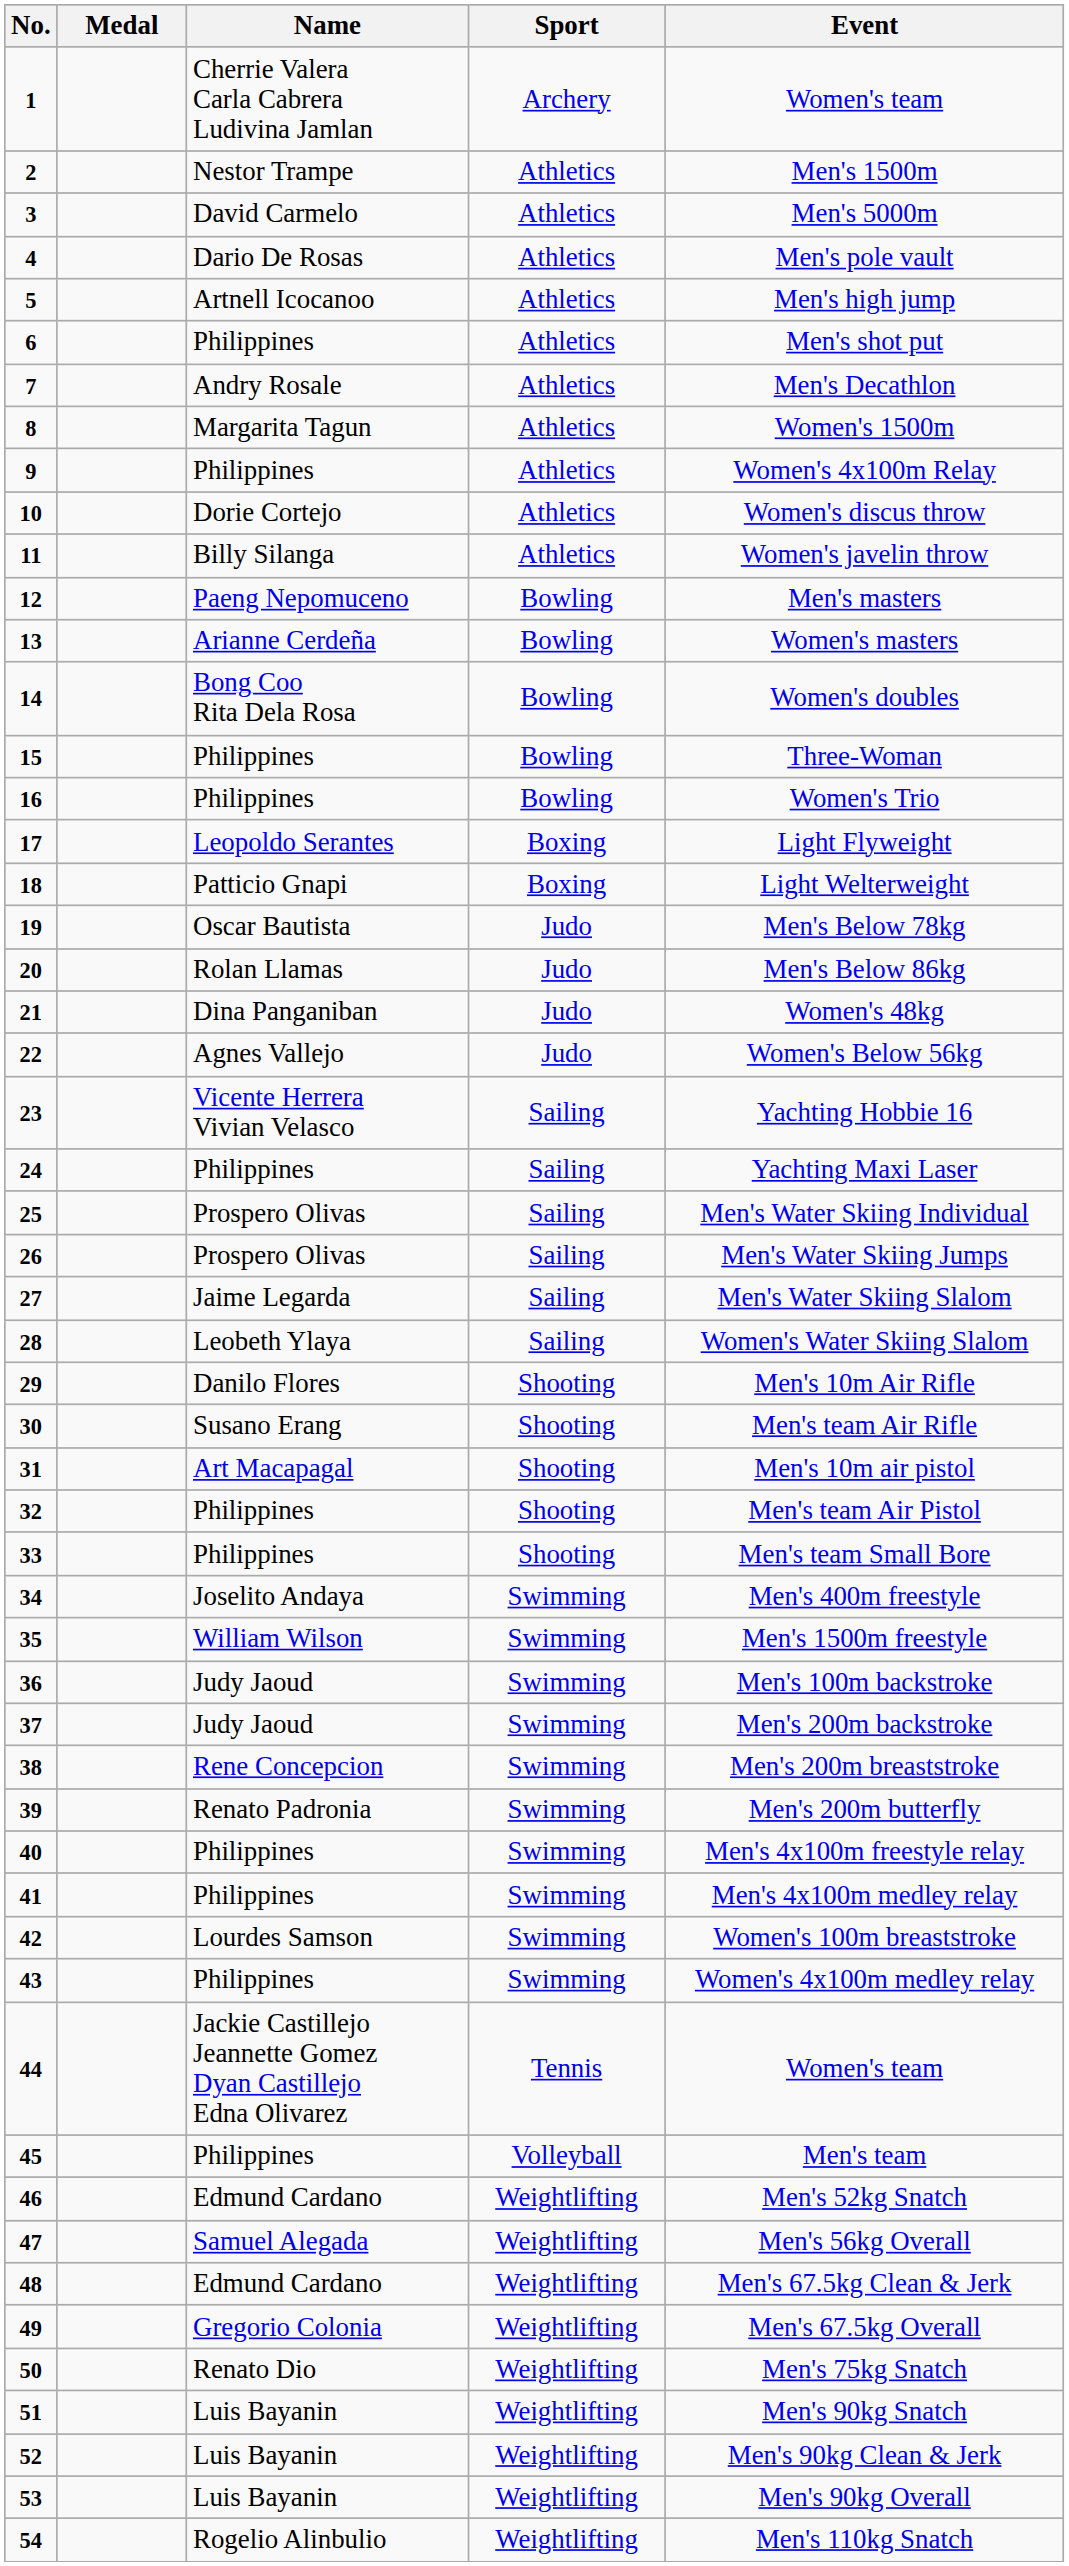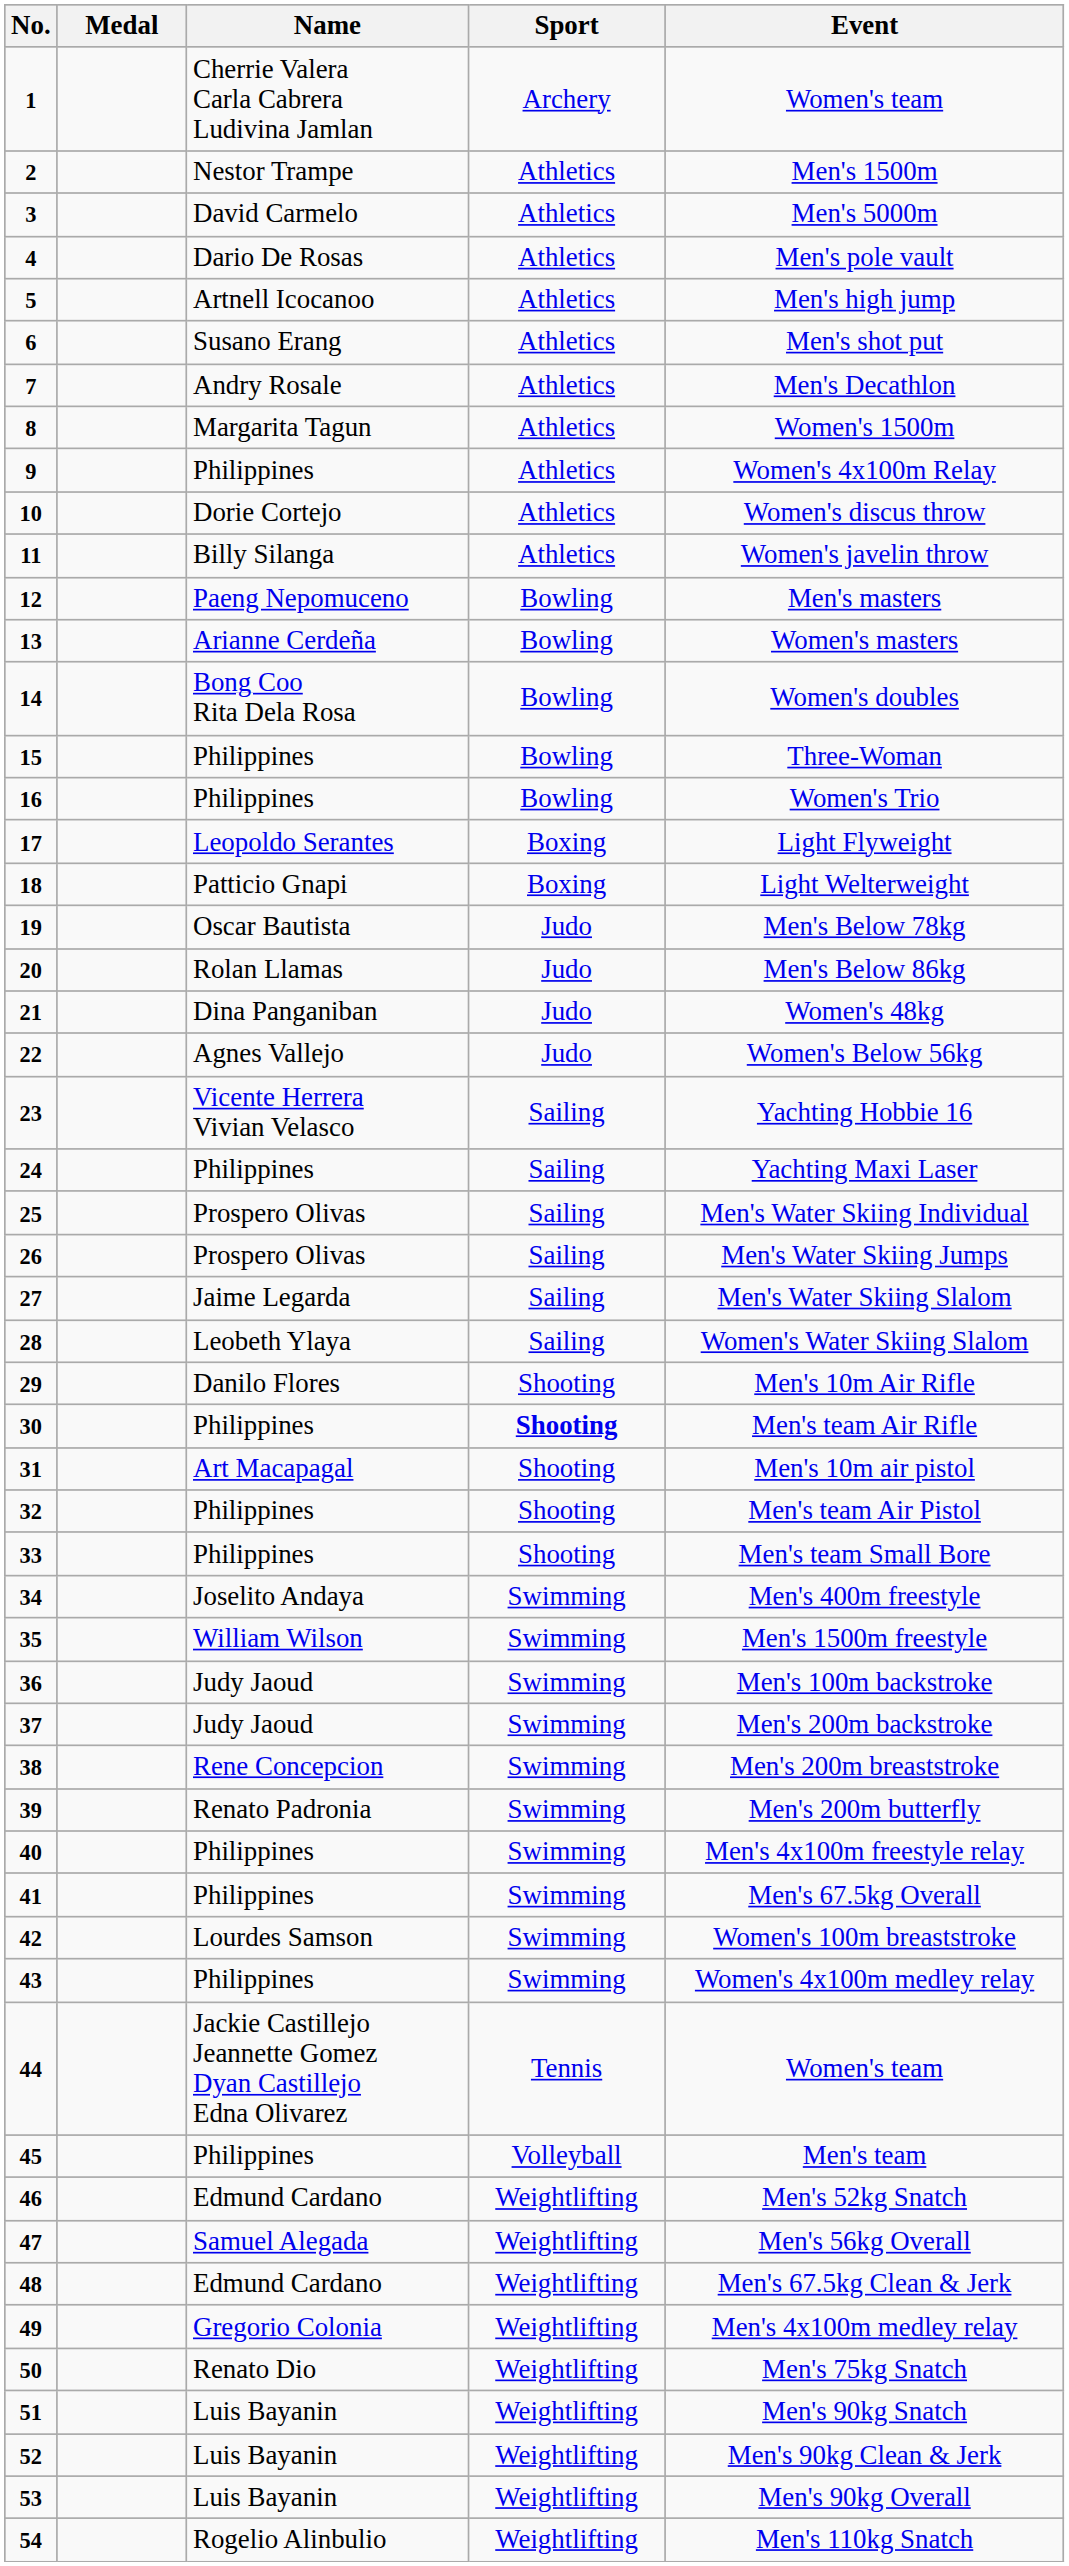6 | Name: Philippines -> Susano Erang
30 | Name: Susano Erang -> Philippines
30 | Sport: normal -> bold
41 | Event: Men's 4x100m medley relay -> Men's 67.5kg Overall
49 | Event: Men's 67.5kg Overall -> Men's 4x100m medley relay
